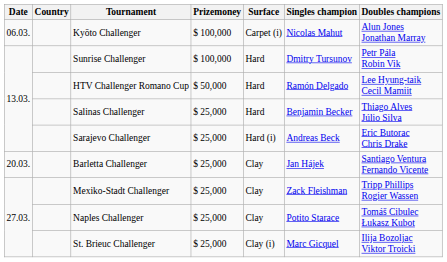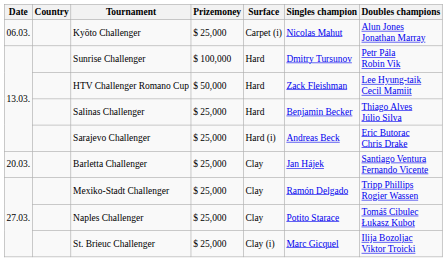Kyōto Challenger | Prizemoney: $ 100,000 -> $ 25,000
HTV Challenger Romano Cup | Singles champion: Ramón Delgado -> Zack Fleishman
Mexiko-Stadt Challenger | Singles champion: Zack Fleishman -> Ramón Delgado
